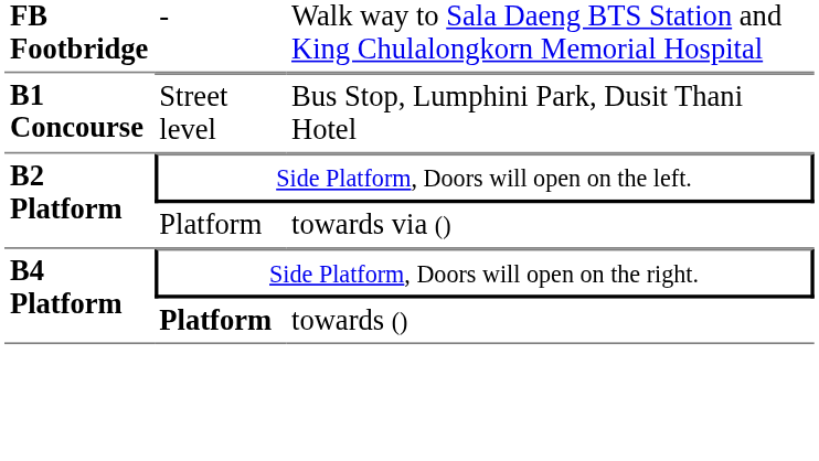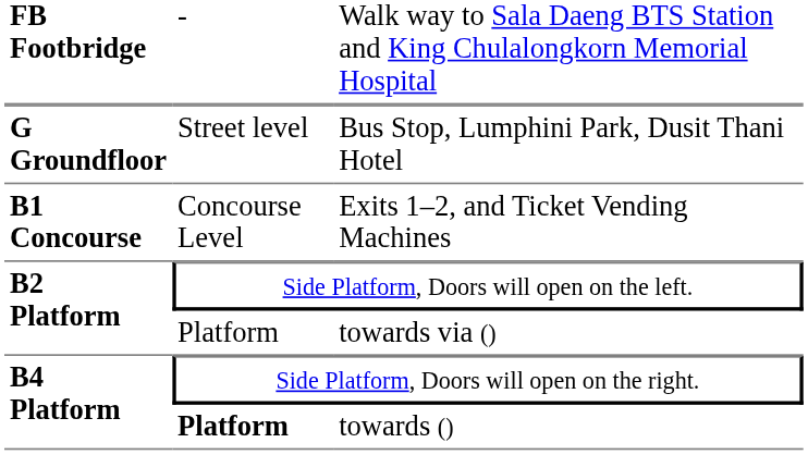Bus Stop, Lumphini Park, Dusit Thani Hotel | column 1: B1 Concourse -> G Groundfloor
+ row: B1 Concourse | Concourse Level | Exits 1–2, and Ticket Vending Machines
